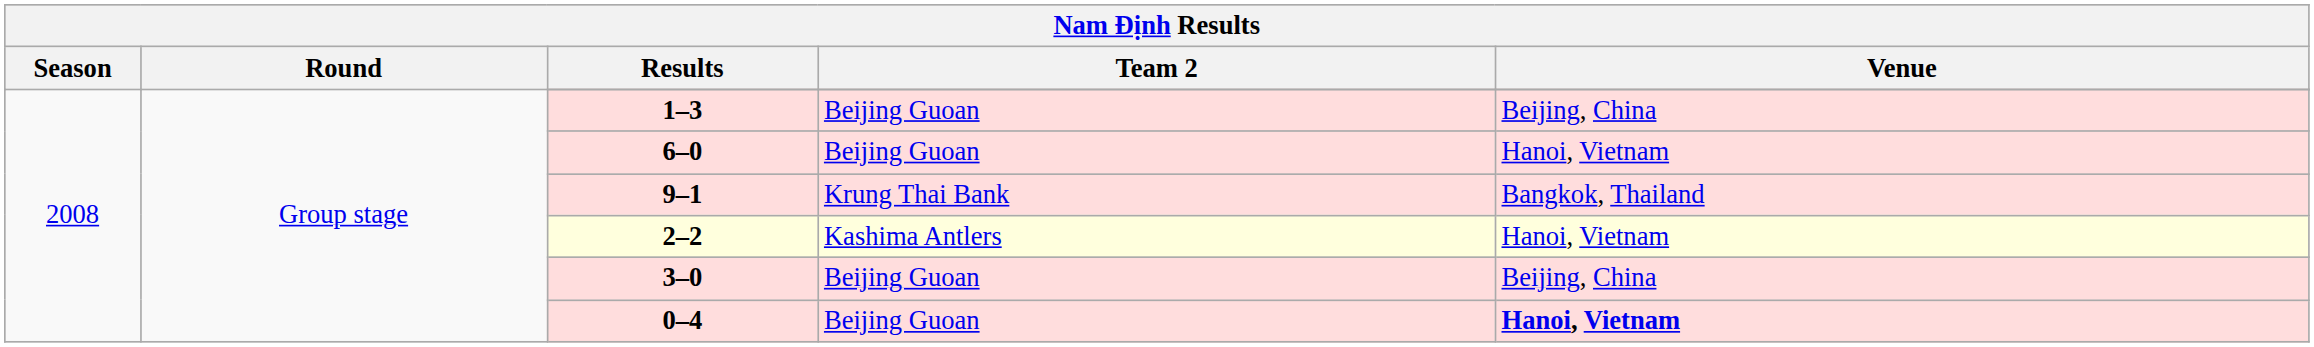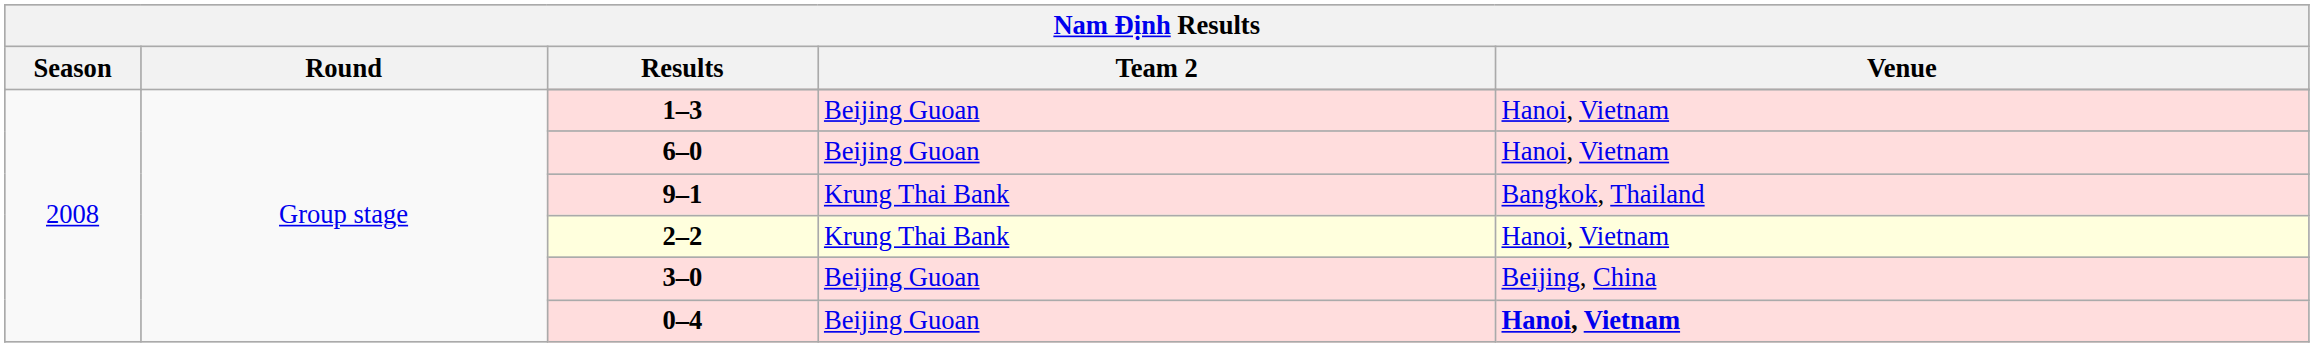1–3 | Venue: Beijing, China -> Hanoi, Vietnam
2–2 | Team 2: Kashima Antlers -> Krung Thai Bank
